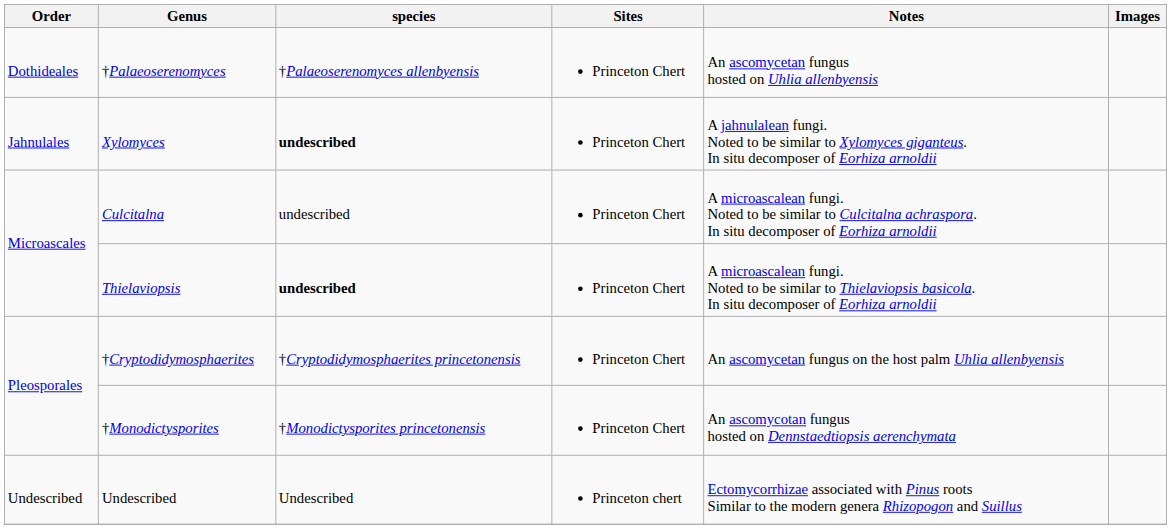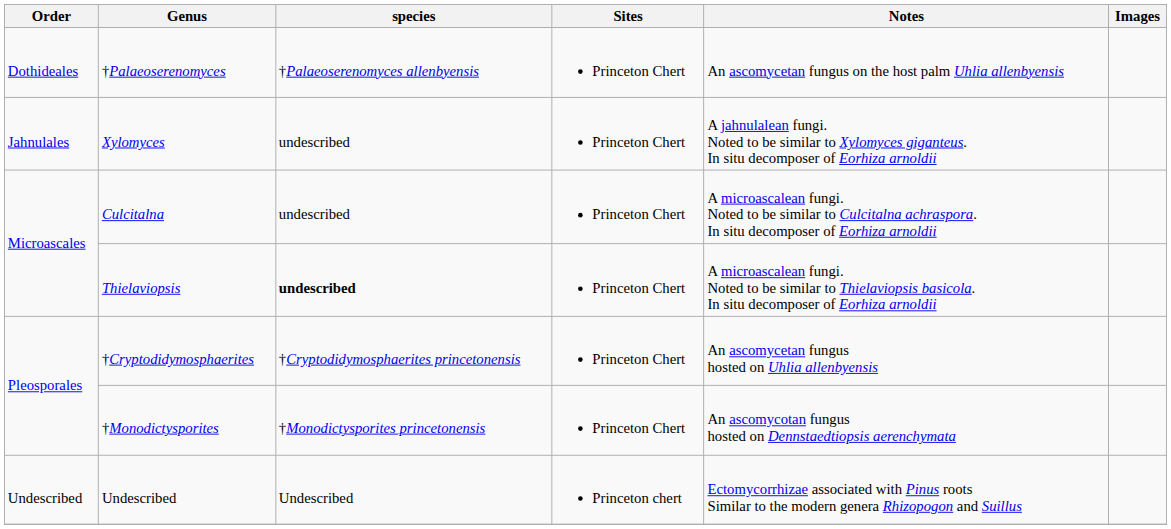†Palaeoserenomyces | Notes: An ascomycetan fungus hosted on Uhlia allenbyensis -> An ascomycetan fungus on the host palm Uhlia allenbyensis
Xylomyces | species: bold -> normal
†Cryptodidymosphaerites | Notes: An ascomycetan fungus on the host palm Uhlia allenbyensis -> An ascomycetan fungus hosted on Uhlia allenbyensis
